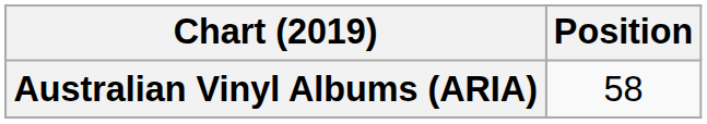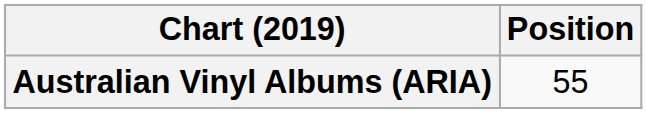Australian Vinyl Albums (ARIA) | Position: 58 -> 55
